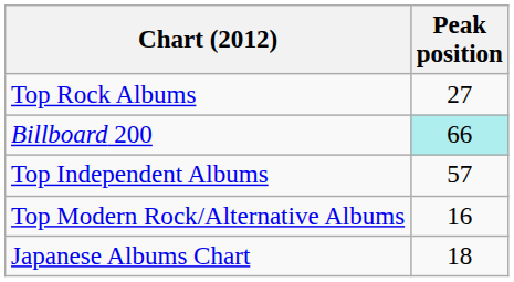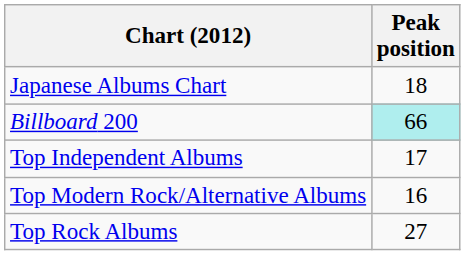rows swapped: Japanese Albums Chart <-> Top Rock Albums
Top Independent Albums | Peak position: 57 -> 17
